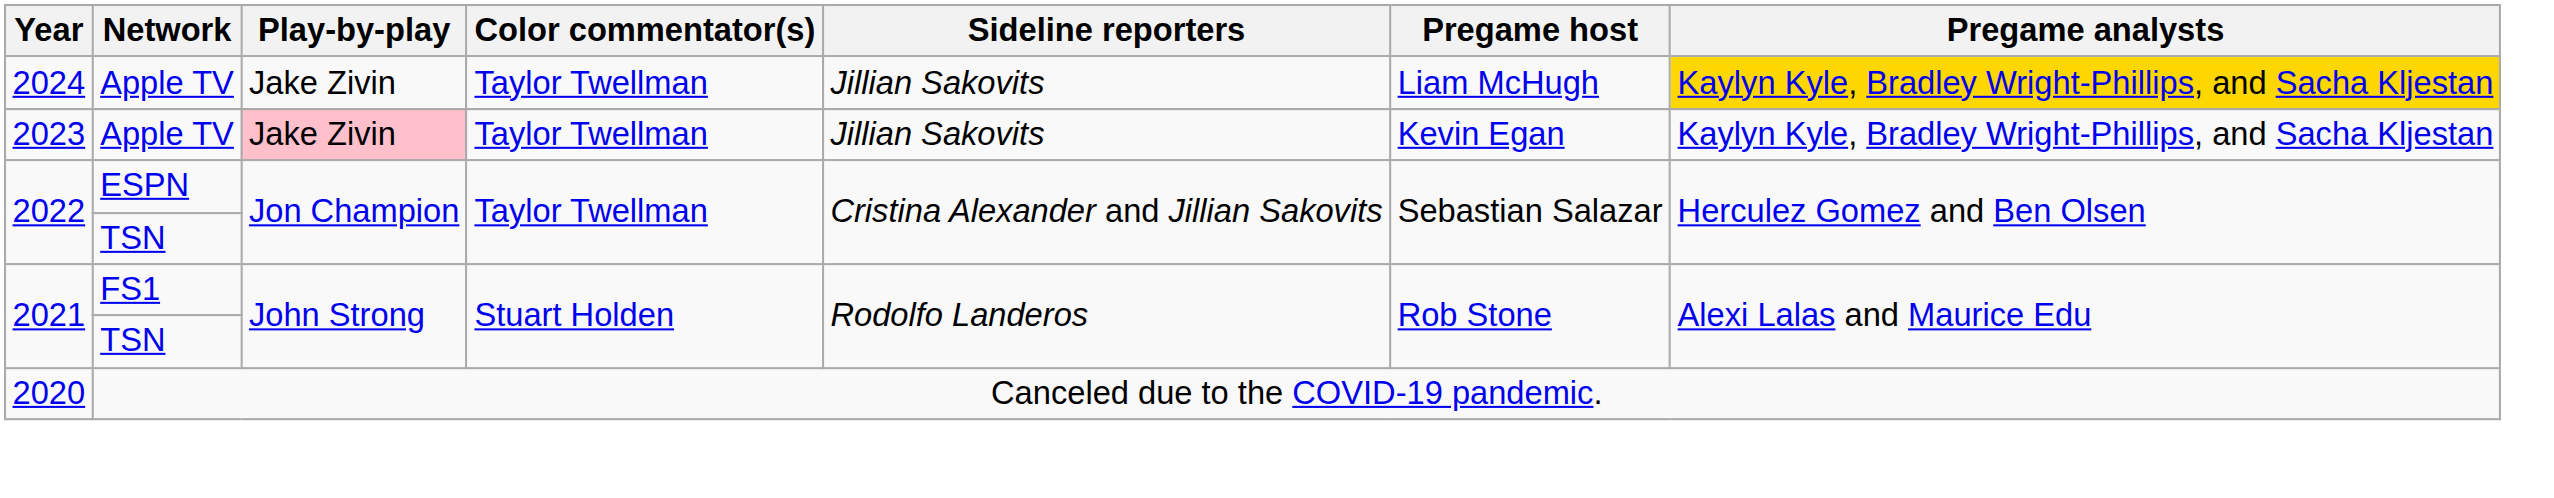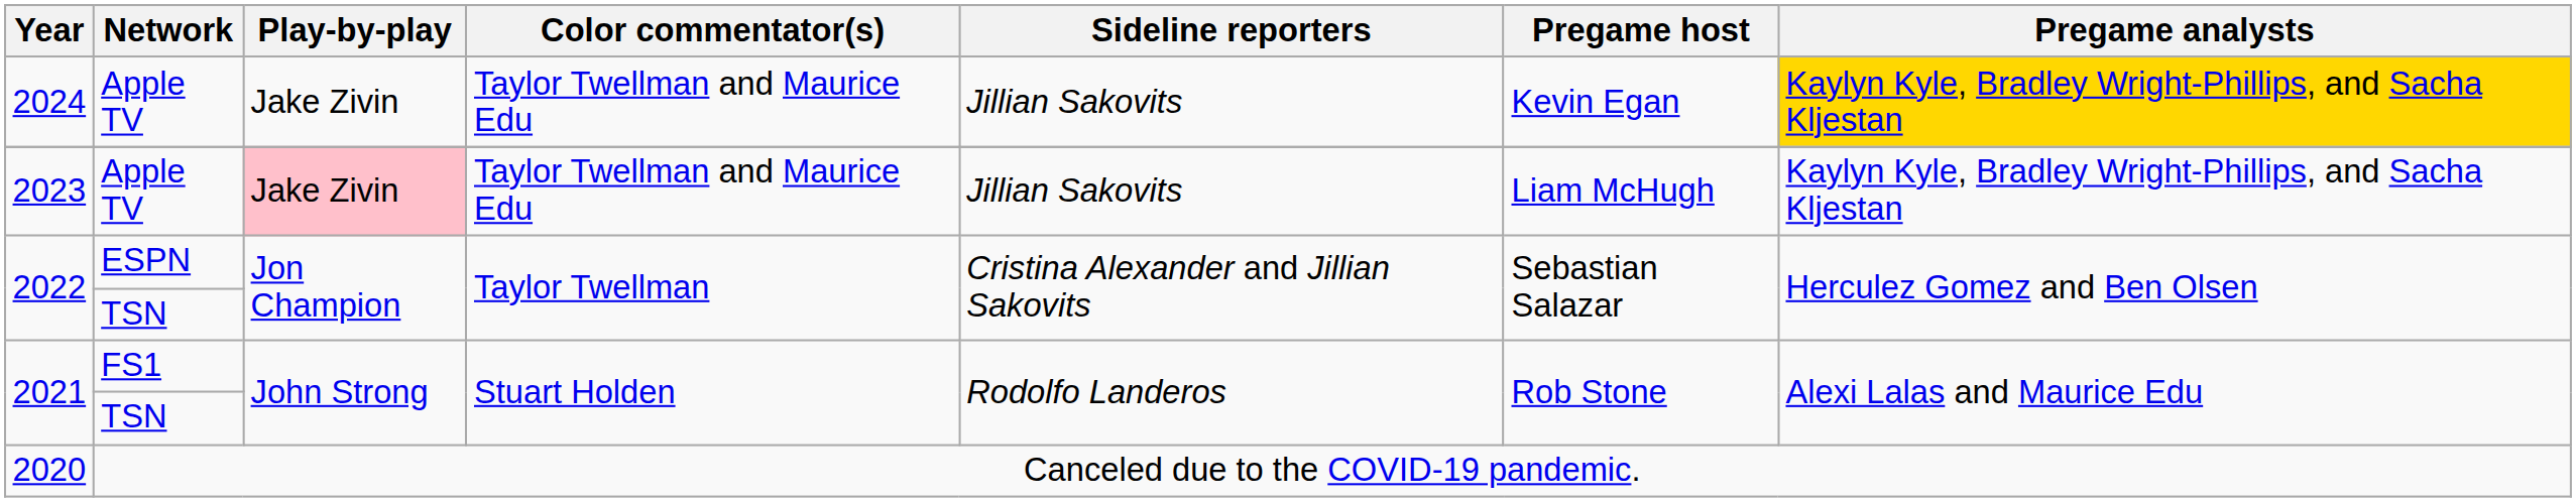2024 | Color commentator(s): Taylor Twellman -> Taylor Twellman and Maurice Edu
2024 | Pregame host: Liam McHugh -> Kevin Egan
2023 | Color commentator(s): Taylor Twellman -> Taylor Twellman and Maurice Edu
2023 | Pregame host: Kevin Egan -> Liam McHugh
